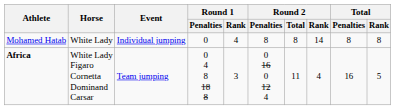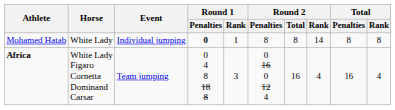Mohamed Hatab | Round 1 / Penalties: normal -> bold
Mohamed Hatab | Round 1 / Rank: 4 -> 1
Africa | Round 2 / Total: 11 -> 16
Africa | Total / Rank: 5 -> 4
